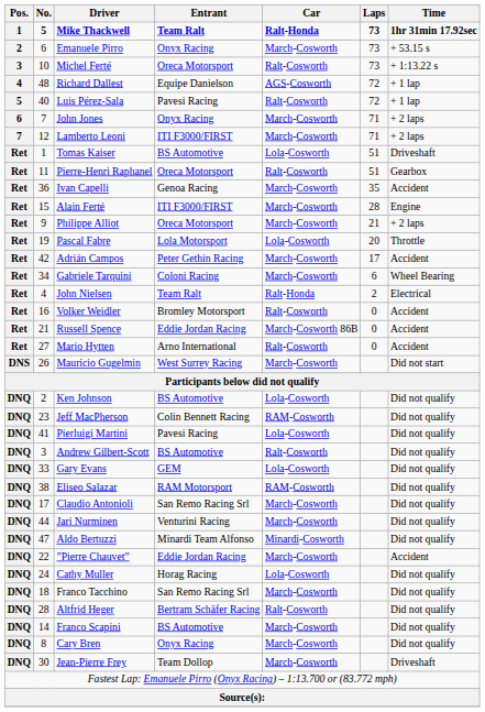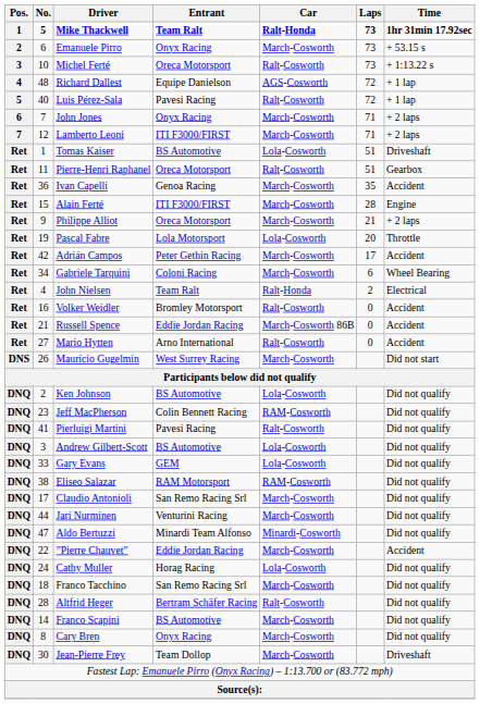Pierluigi Martini | Car: Lola-Cosworth -> Ralt-Cosworth
Andrew Gilbert-Scott | Car: Ralt-Cosworth -> Lola-Cosworth
